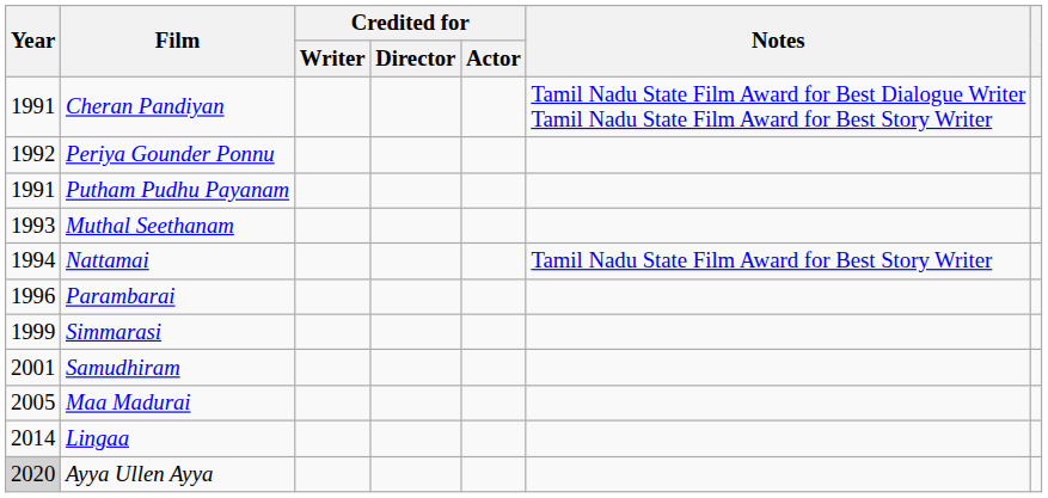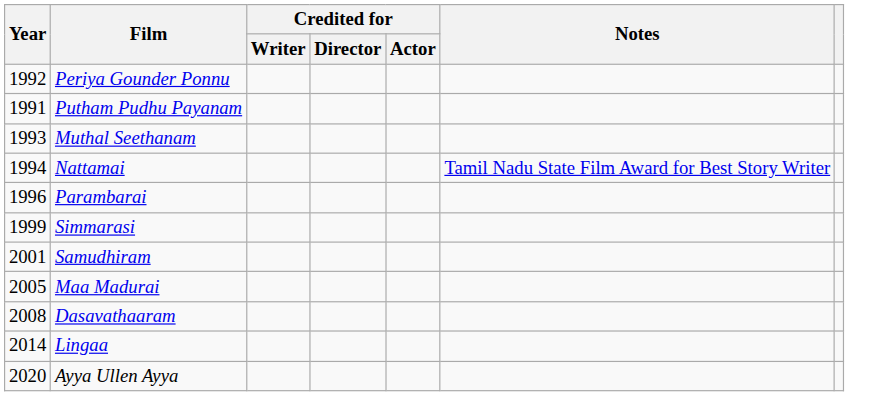- row: 1991 | Cheran Pandiyan | Tamil Nadu State Film Award for Best Dialogue Writer Tamil Nadu State Film Award for Best Story Writer
+ row: 2008 | Dasavathaaram
Ayya Ullen Ayya | Year: lightgrey background -> no background
